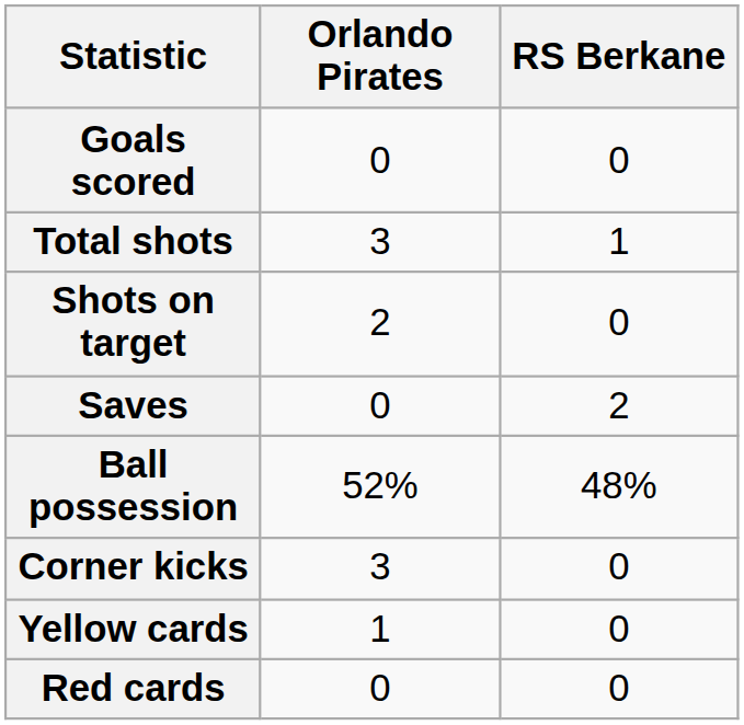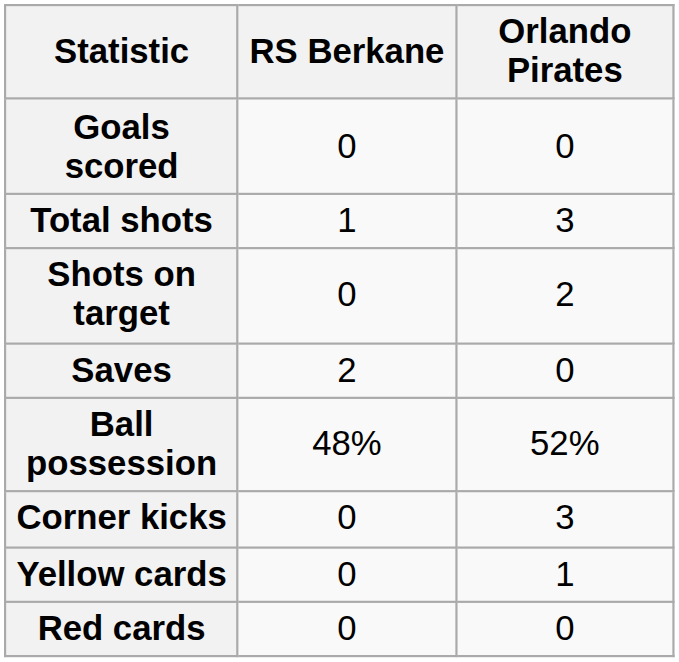columns swapped: Orlando Pirates <-> RS Berkane
